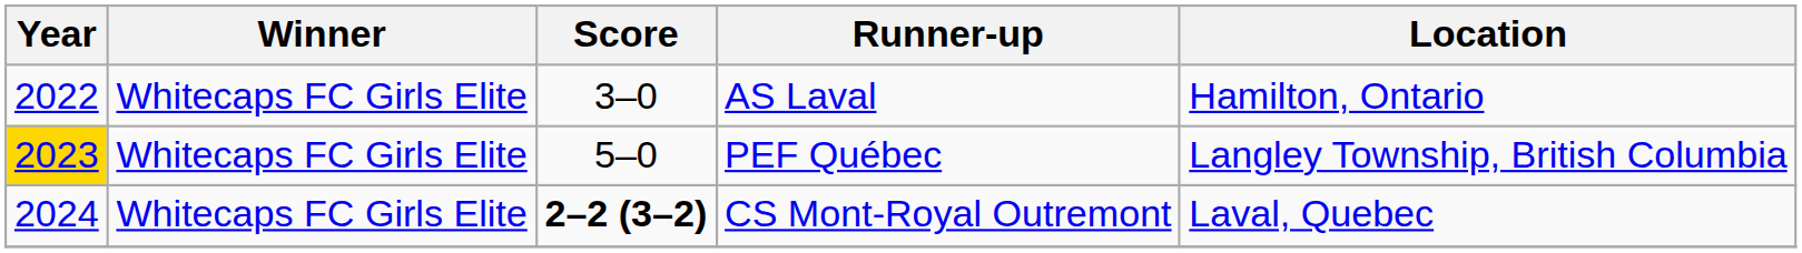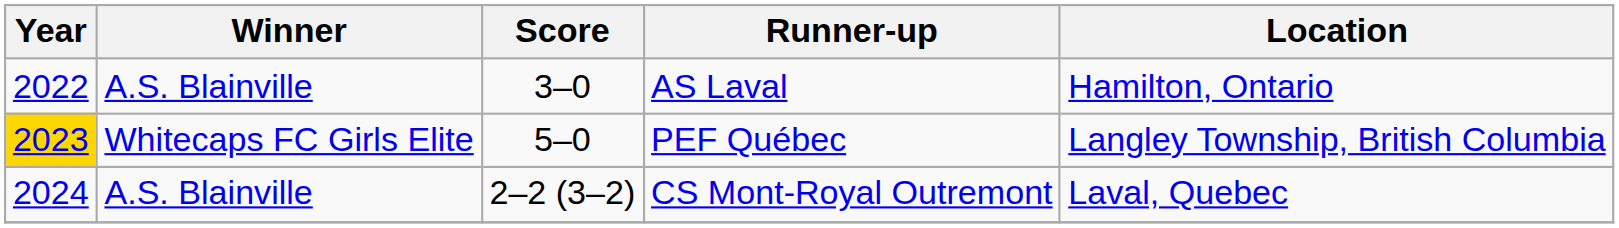AS Laval | Winner: Whitecaps FC Girls Elite -> A.S. Blainville
CS Mont-Royal Outremont | Winner: Whitecaps FC Girls Elite -> A.S. Blainville
CS Mont-Royal Outremont | Score: bold -> normal
